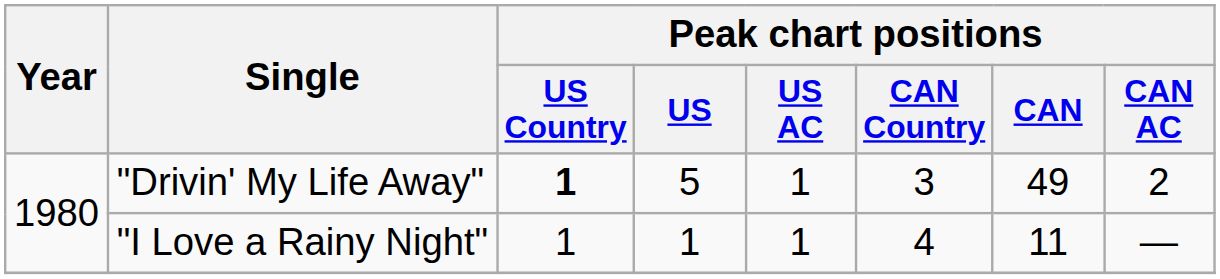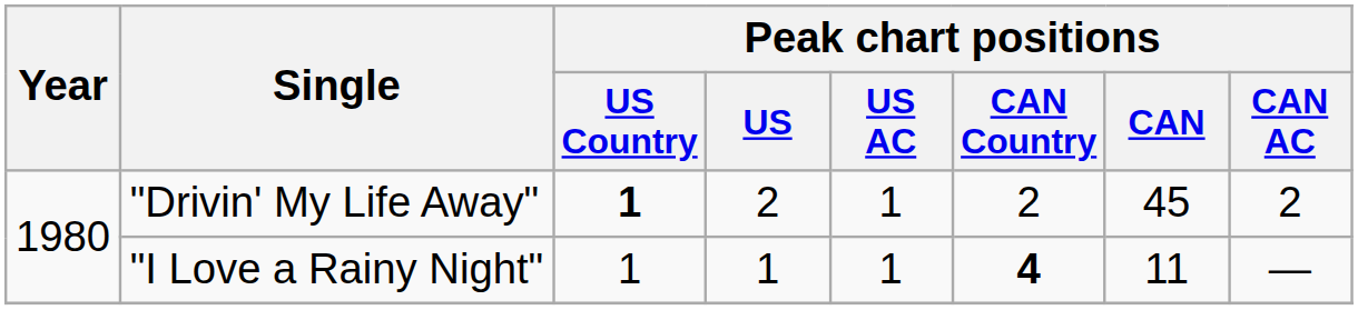"Drivin' My Life Away" | Peak chart positions / US: 5 -> 2
"Drivin' My Life Away" | Peak chart positions / CAN Country: 3 -> 2
"Drivin' My Life Away" | Peak chart positions / CAN: 49 -> 45
"I Love a Rainy Night" | Peak chart positions / CAN Country: normal -> bold
